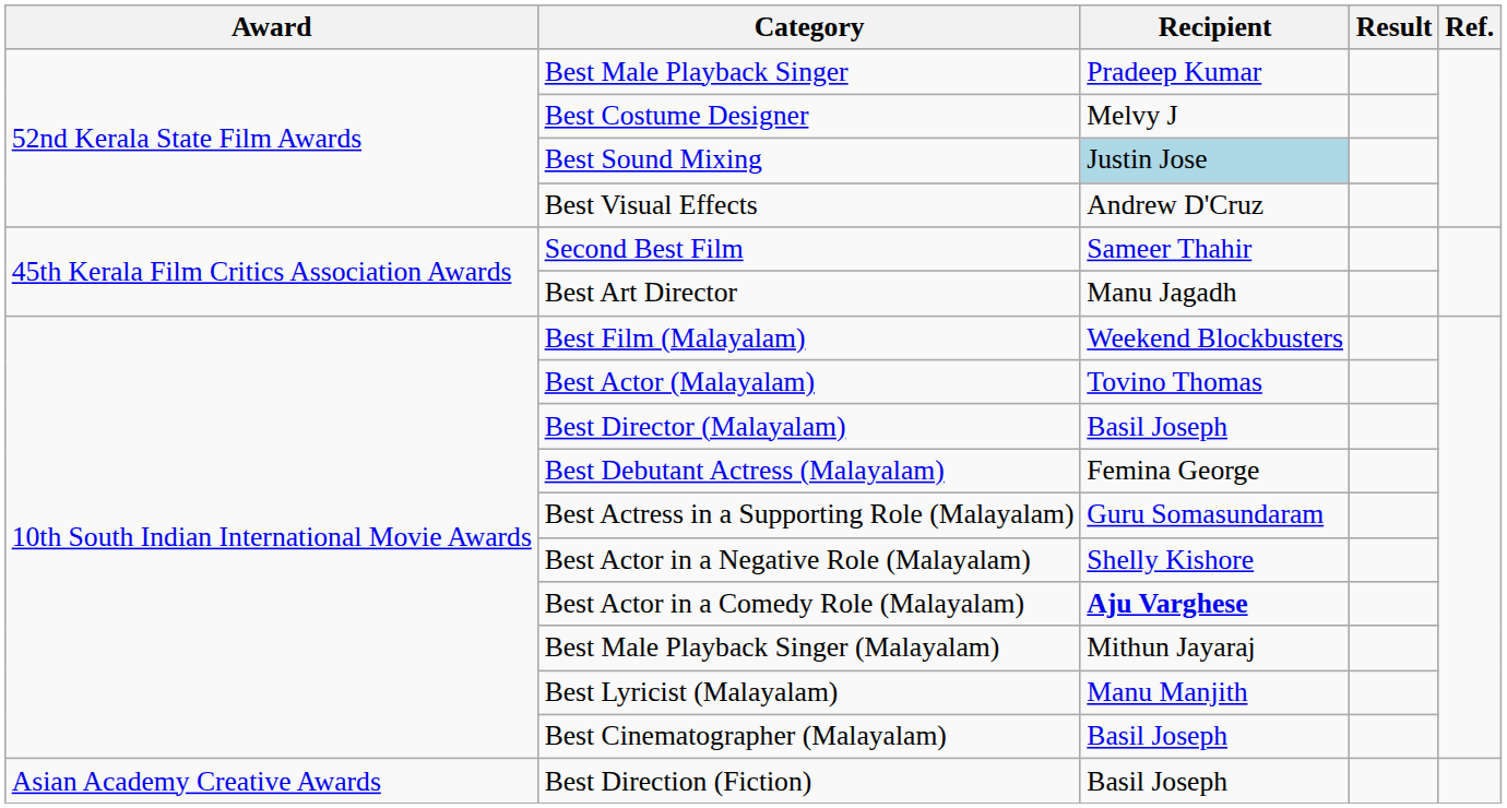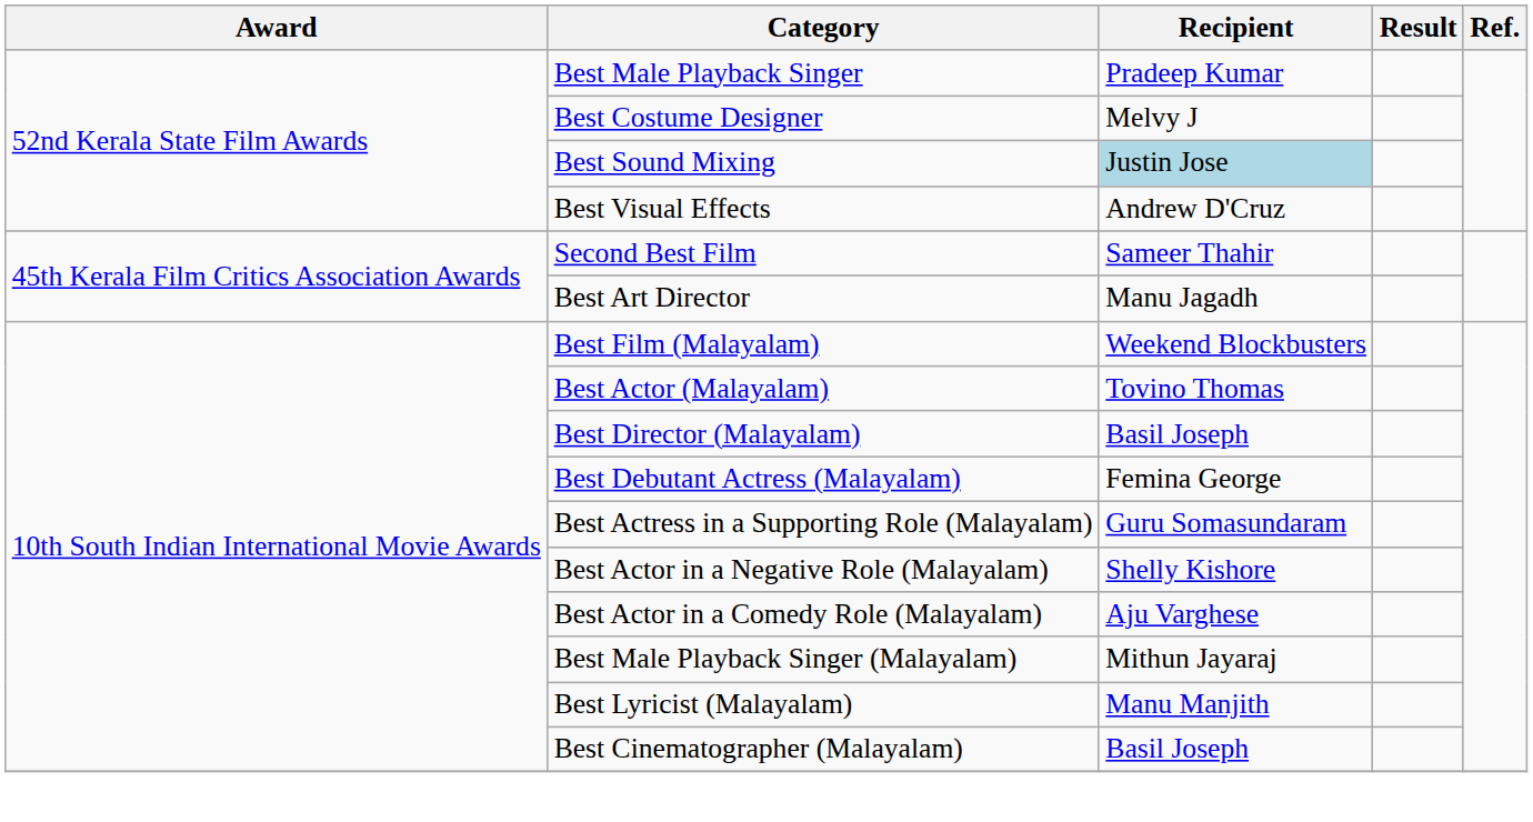Best Actor in a Comedy Role (Malayalam) | Recipient: bold -> normal
- row: Asian Academy Creative Awards | Best Direction (Fiction) | Basil Joseph
